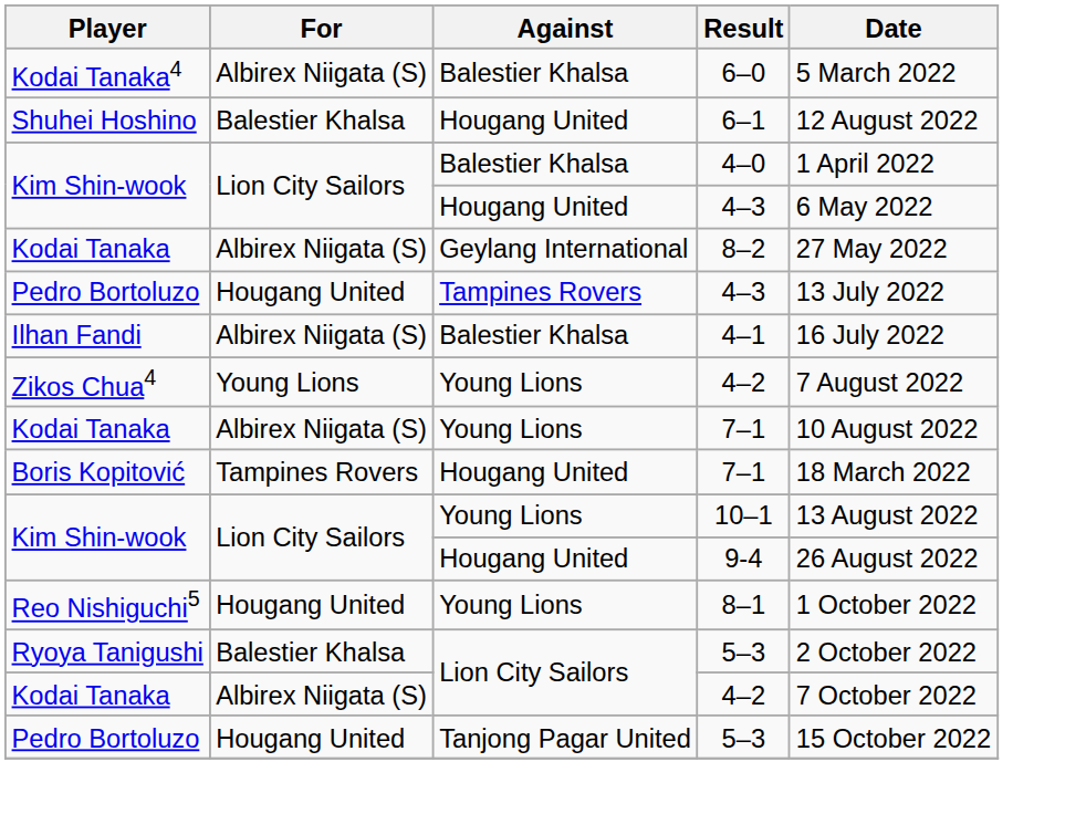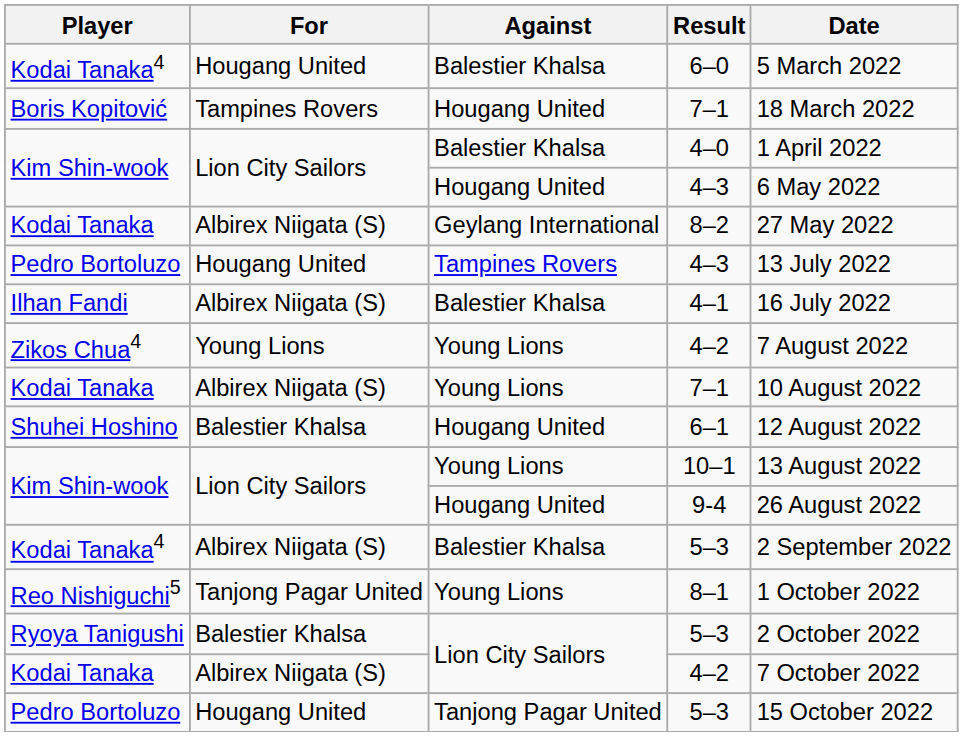6–0 | For: Albirex Niigata (S) -> Hougang United
rows swapped: Boris Kopitović / 7–1 <-> 6–1
+ row: Kodai Tanaka4 | Albirex Niigata (S) | Balestier Khalsa | 5–3 | 2 September 2022
8–1 | For: Hougang United -> Tanjong Pagar United
